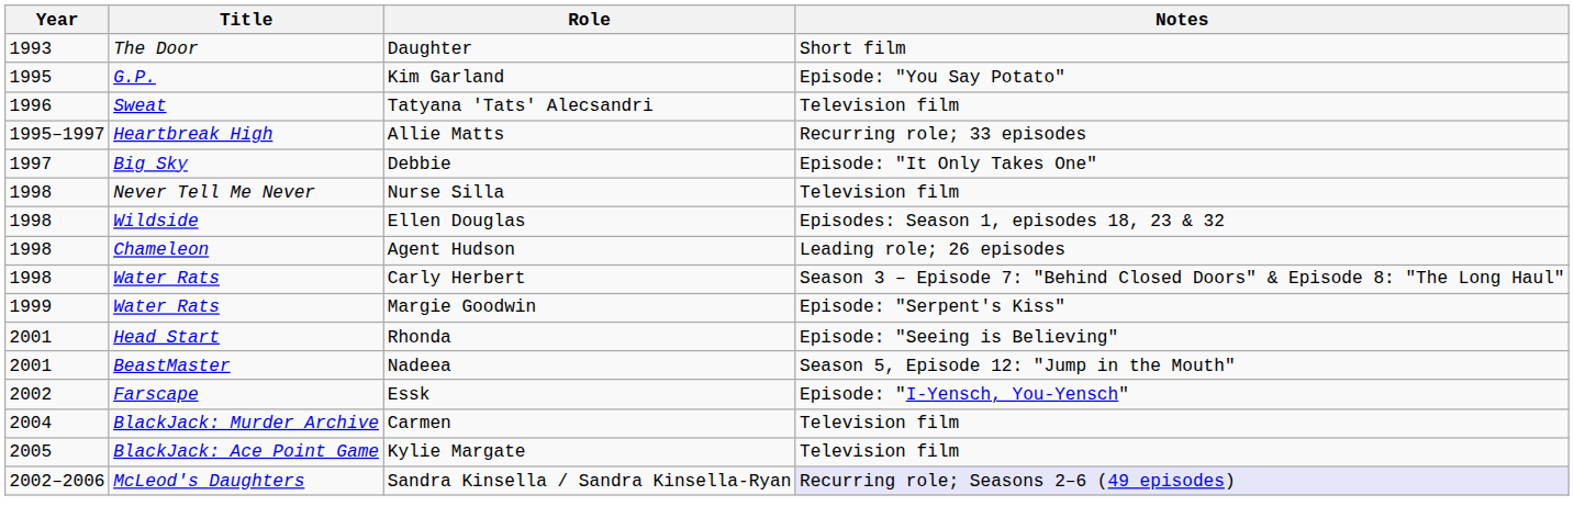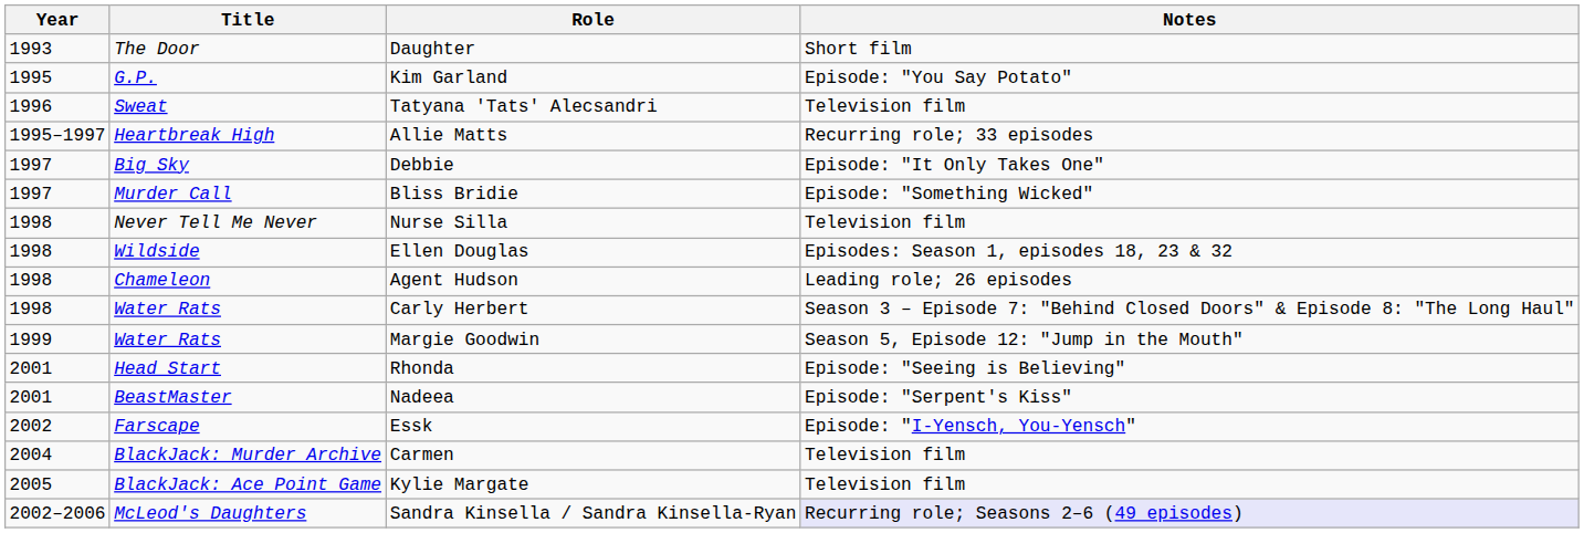+ row: 1997 | Murder Call | Bliss Bridie | Episode: "Something Wicked"
Margie Goodwin | Notes: Episode: "Serpent's Kiss" -> Season 5, Episode 12: "Jump in the Mouth"
Nadeea | Notes: Season 5, Episode 12: "Jump in the Mouth" -> Episode: "Serpent's Kiss"
